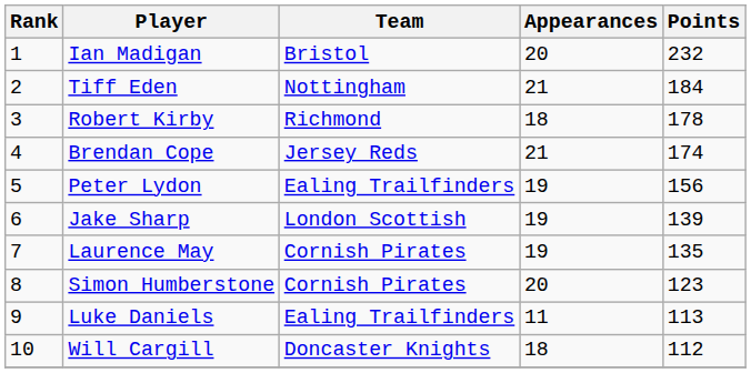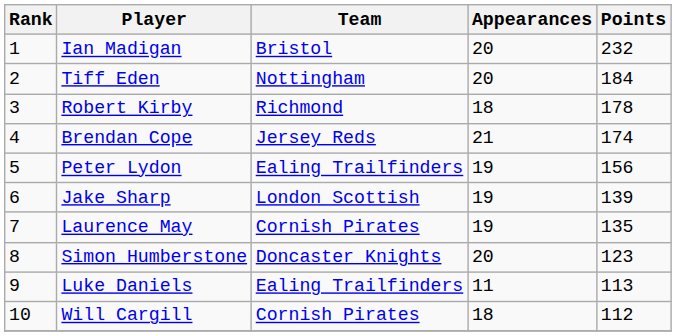Tiff Eden | Appearances: 21 -> 20
Simon Humberstone | Team: Cornish Pirates -> Doncaster Knights
Will Cargill | Team: Doncaster Knights -> Cornish Pirates
